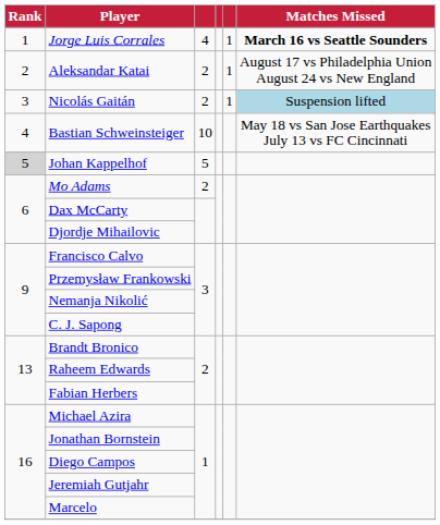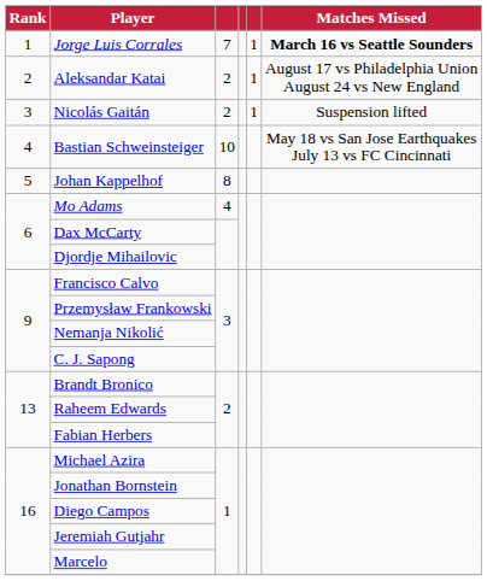Jorge Luis Corrales | column 3: 4 -> 7
Nicolás Gaitán | Matches Missed: lightblue background -> no background
Johan Kappelhof | Rank: lightgrey background -> no background
Johan Kappelhof | column 3: 5 -> 8
Mo Adams | column 3: 2 -> 4
